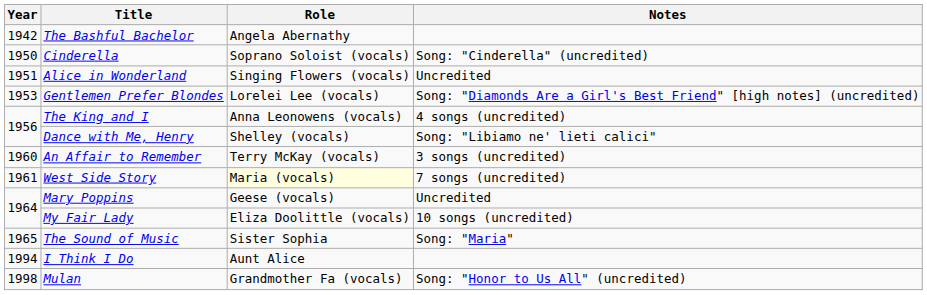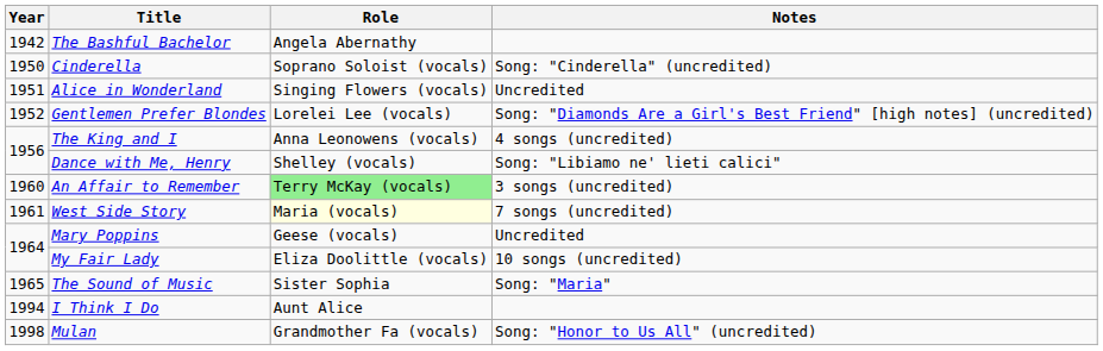Gentlemen Prefer Blondes | Year: 1953 -> 1952
An Affair to Remember | Role: no background -> lightgreen background
